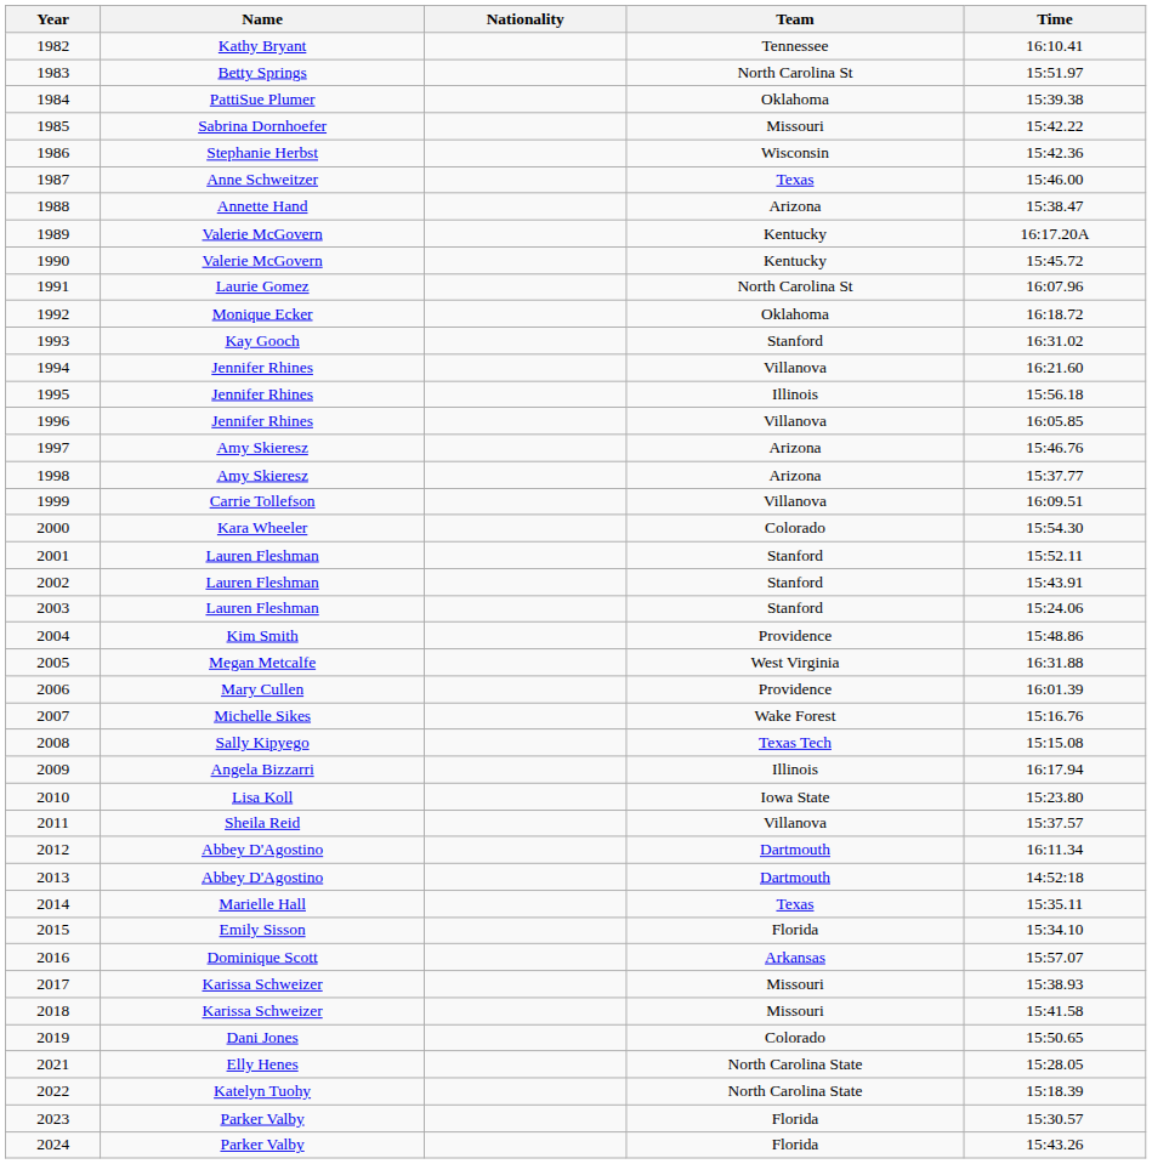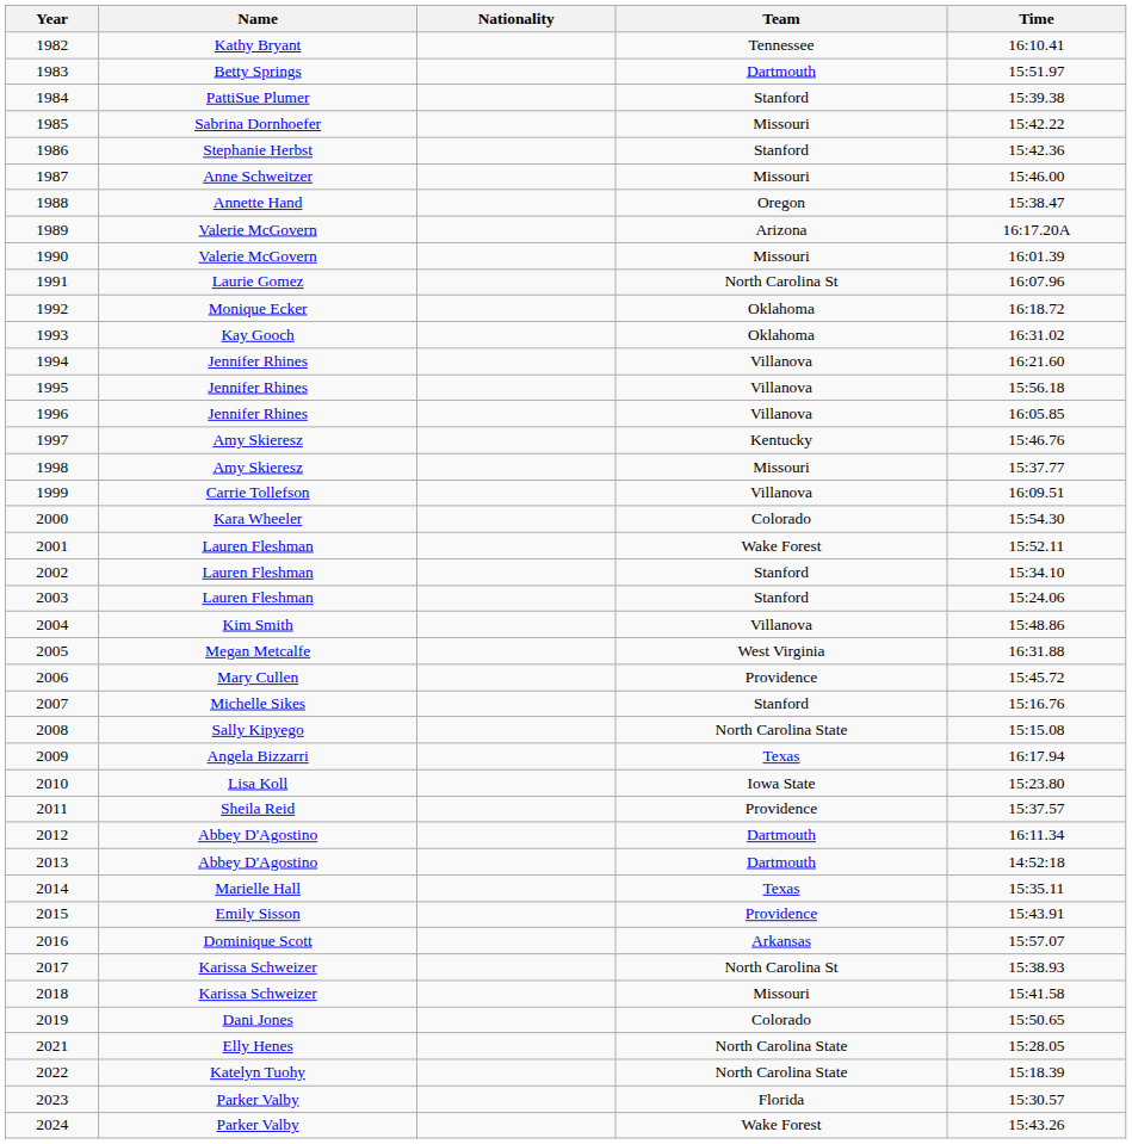1983 | Team: North Carolina St -> Dartmouth
1984 | Team: Oklahoma -> Stanford
1986 | Team: Wisconsin -> Stanford
1987 | Team: Texas -> Missouri
1988 | Team: Arizona -> Oregon
1989 | Team: Kentucky -> Arizona
1990 | Team: Kentucky -> Missouri
1990 | Time: 15:45.72 -> 16:01.39
1993 | Team: Stanford -> Oklahoma
1995 | Team: Illinois -> Villanova
1997 | Team: Arizona -> Kentucky
1998 | Team: Arizona -> Missouri
2001 | Team: Stanford -> Wake Forest
2002 | Time: 15:43.91 -> 15:34.10
2004 | Team: Providence -> Villanova
2006 | Time: 16:01.39 -> 15:45.72
2007 | Team: Wake Forest -> Stanford
2008 | Team: Texas Tech -> North Carolina State
2009 | Team: Illinois -> Texas
2011 | Team: Villanova -> Providence
2015 | Team: Florida -> Providence
2015 | Time: 15:34.10 -> 15:43.91
2017 | Team: Missouri -> North Carolina St
2024 | Team: Florida -> Wake Forest
